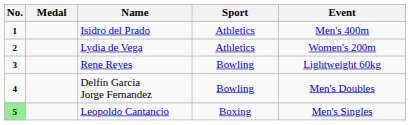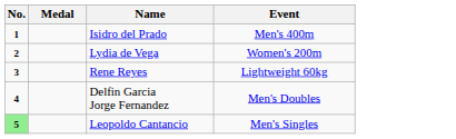- column: Sport | Athletics | Athletics | Bowling | Bowling | Boxing
